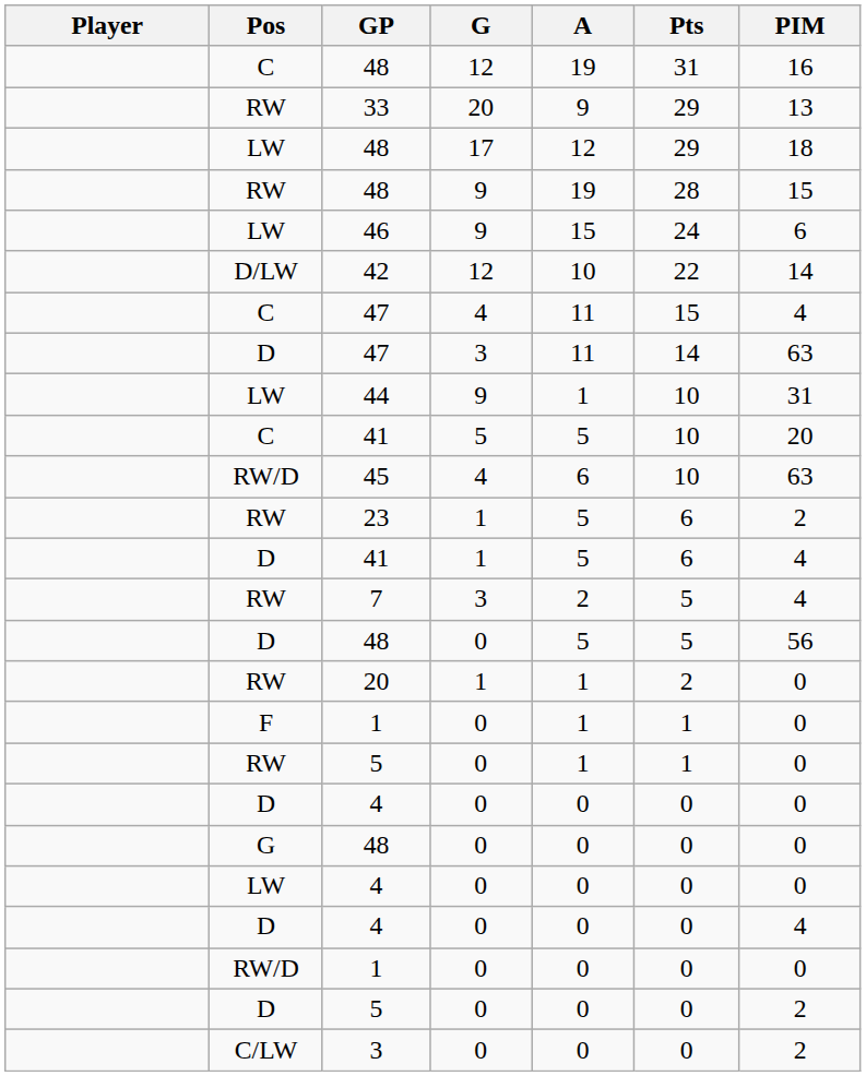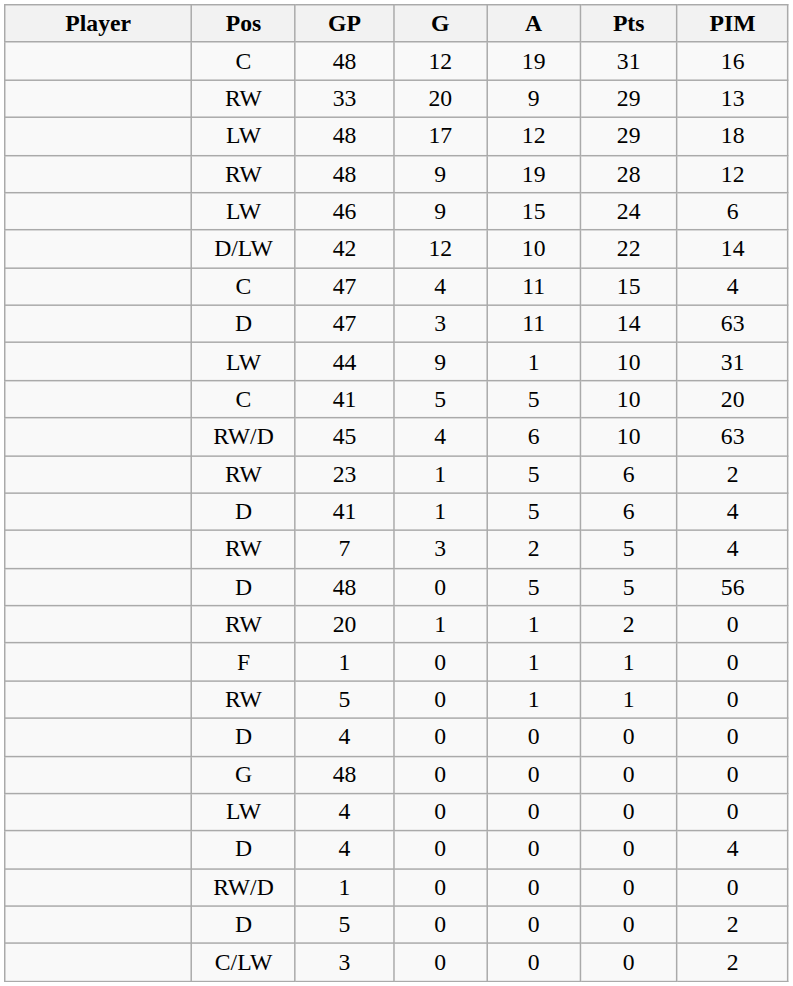RW / 48 | PIM: 15 -> 12
